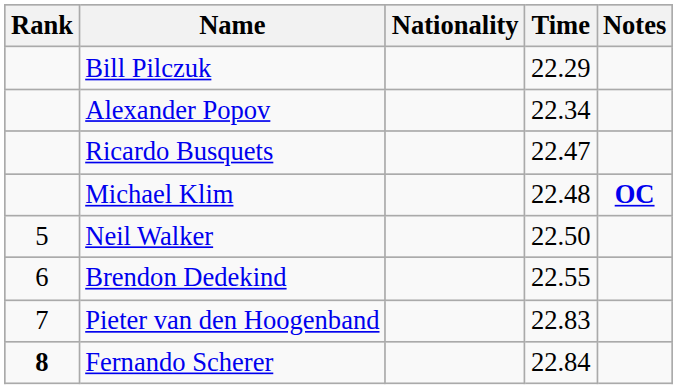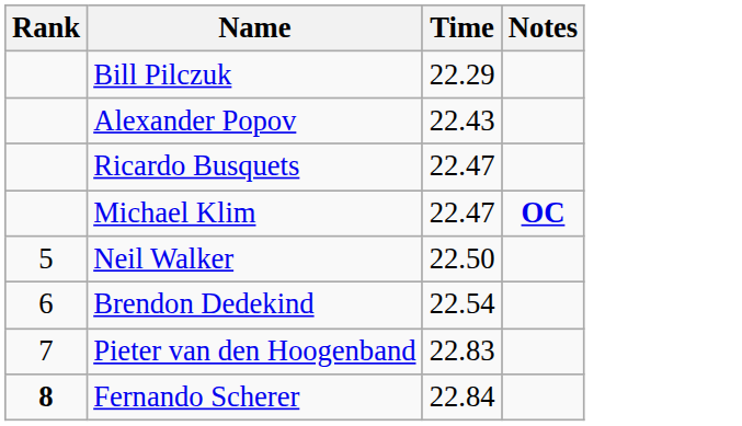- column: Nationality
Alexander Popov | Time: 22.34 -> 22.43
Michael Klim | Time: 22.48 -> 22.47
Brendon Dedekind | Time: 22.55 -> 22.54
